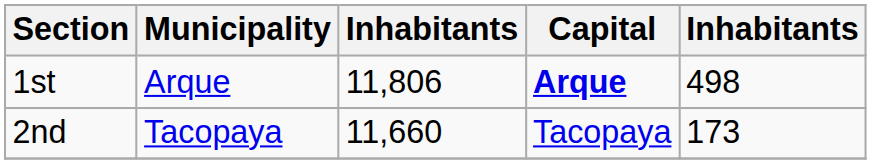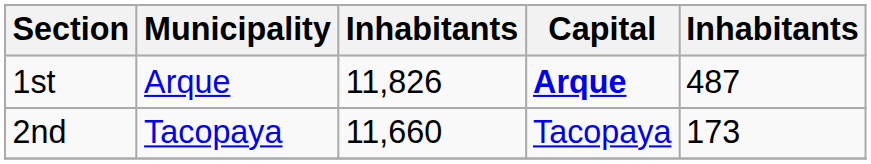1st | column 3: 11,806 -> 11,826
1st | column 5: 498 -> 487
